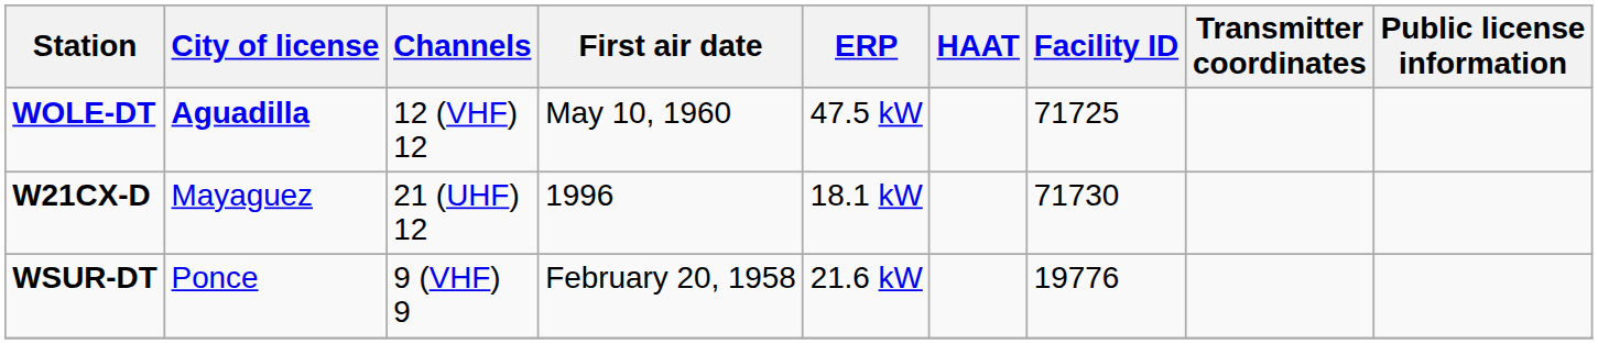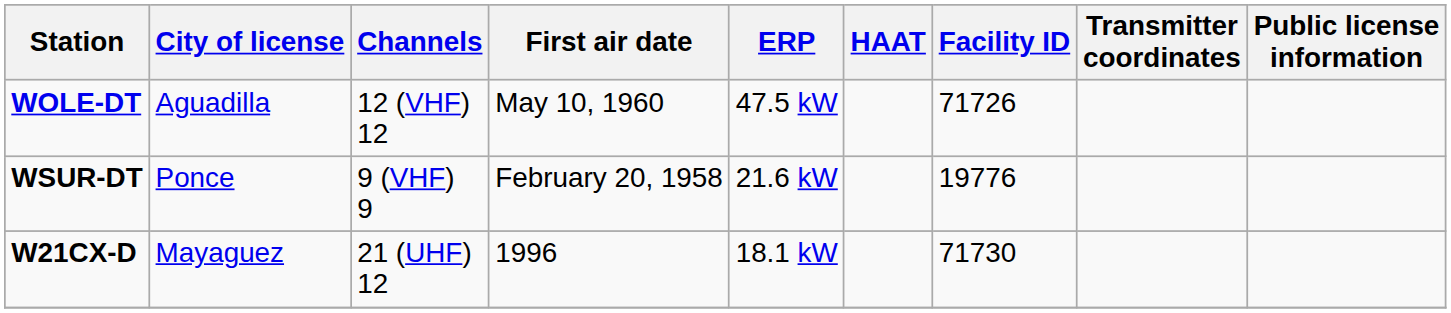WOLE-DT | City of license: bold -> normal
WOLE-DT | Facility ID: 71725 -> 71726
rows swapped: WSUR-DT <-> W21CX-D
